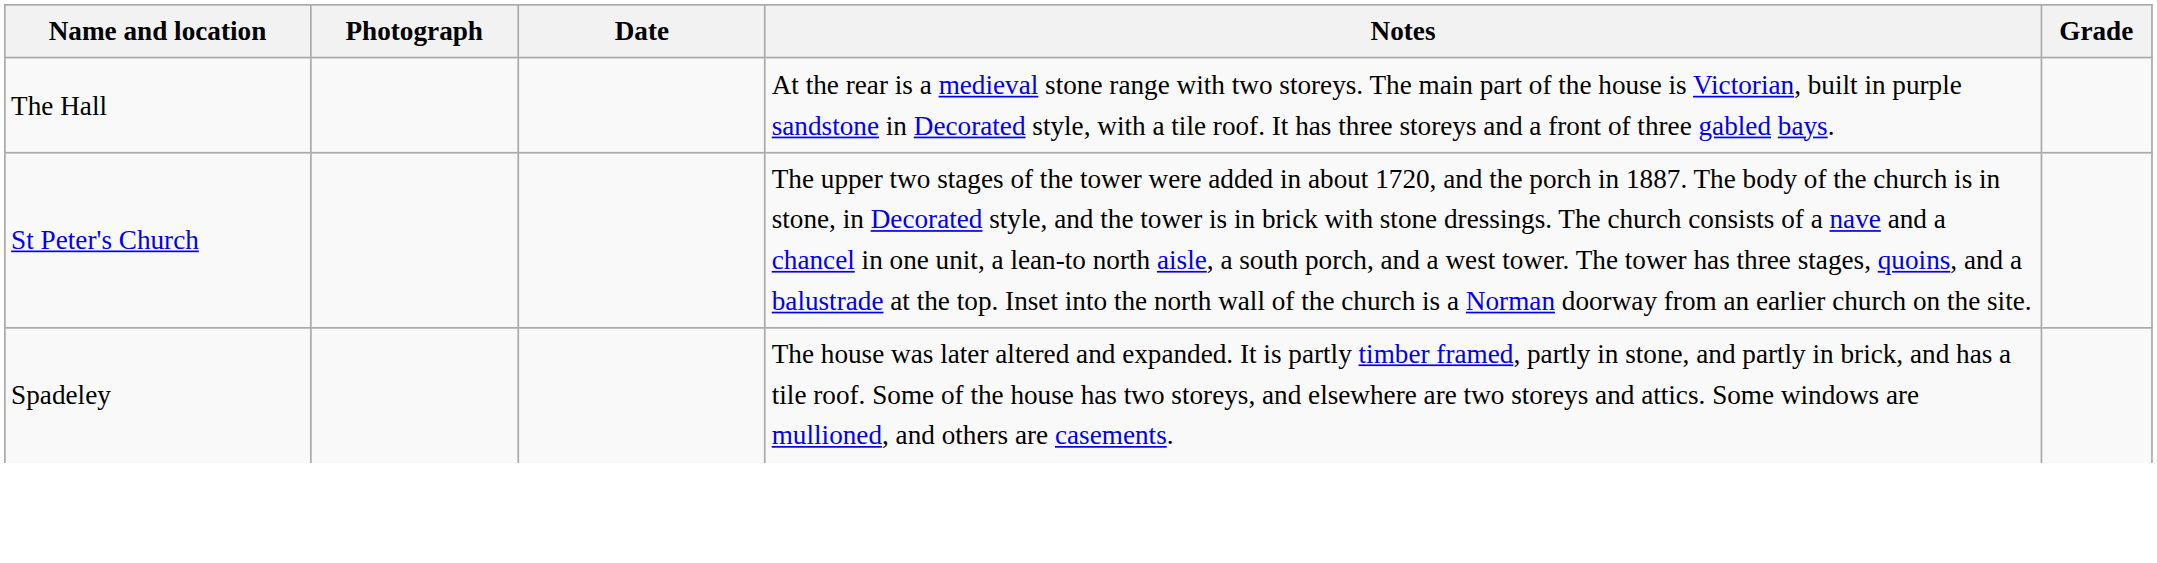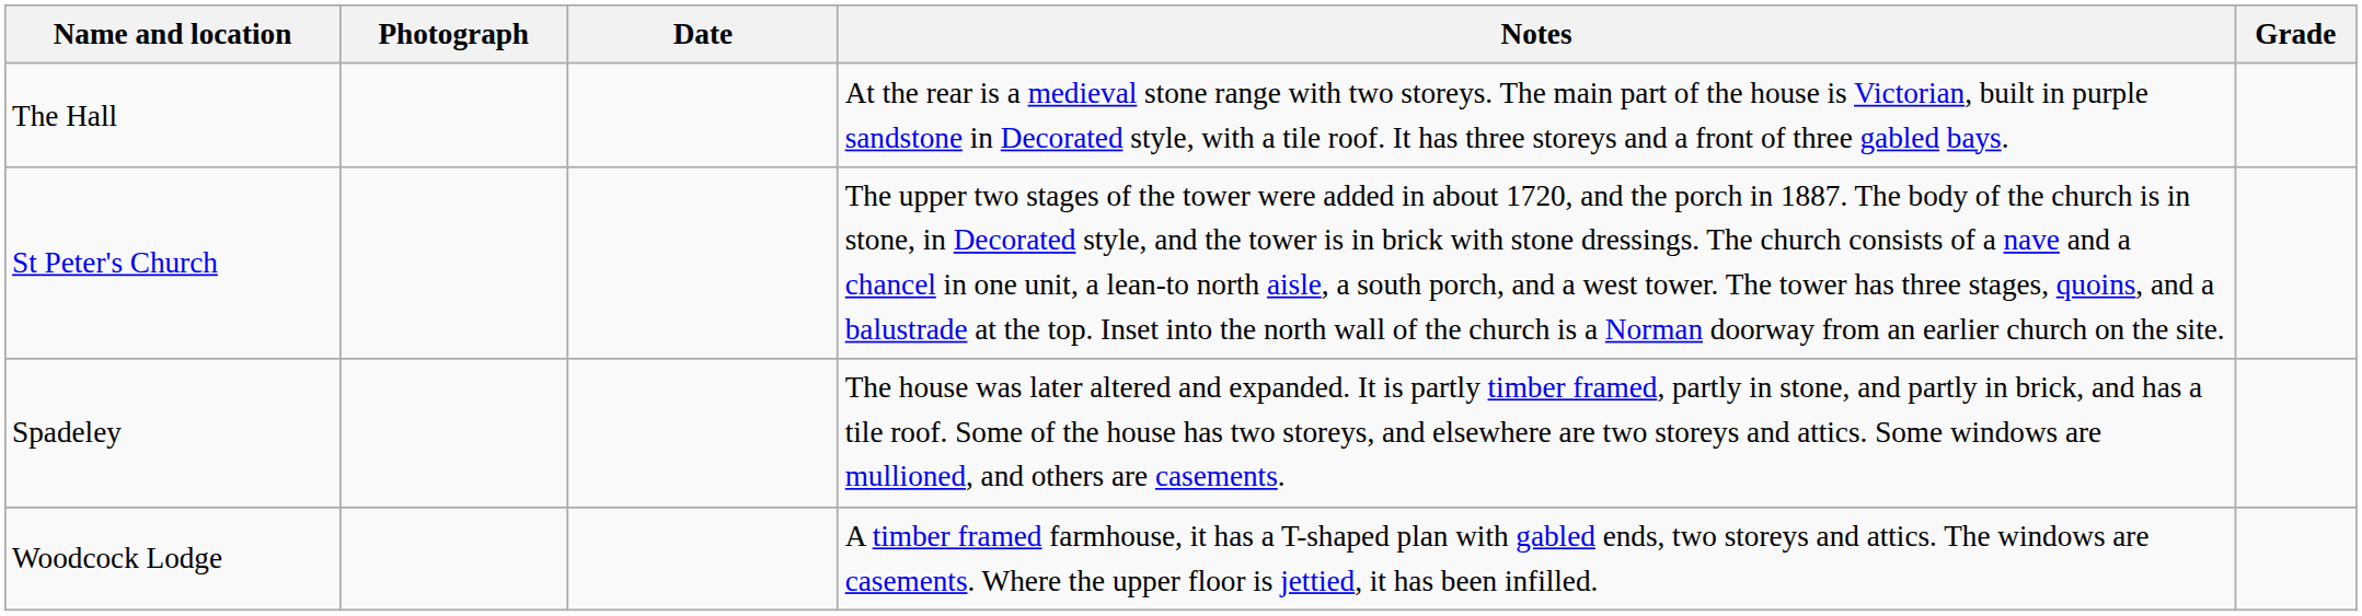+ row: Woodcock Lodge | A timber framed farmhouse, it has a T-shaped plan with gabled ends, two storeys and attics. The windows are casements. Where the upper floor is jettied, it has been infilled.
